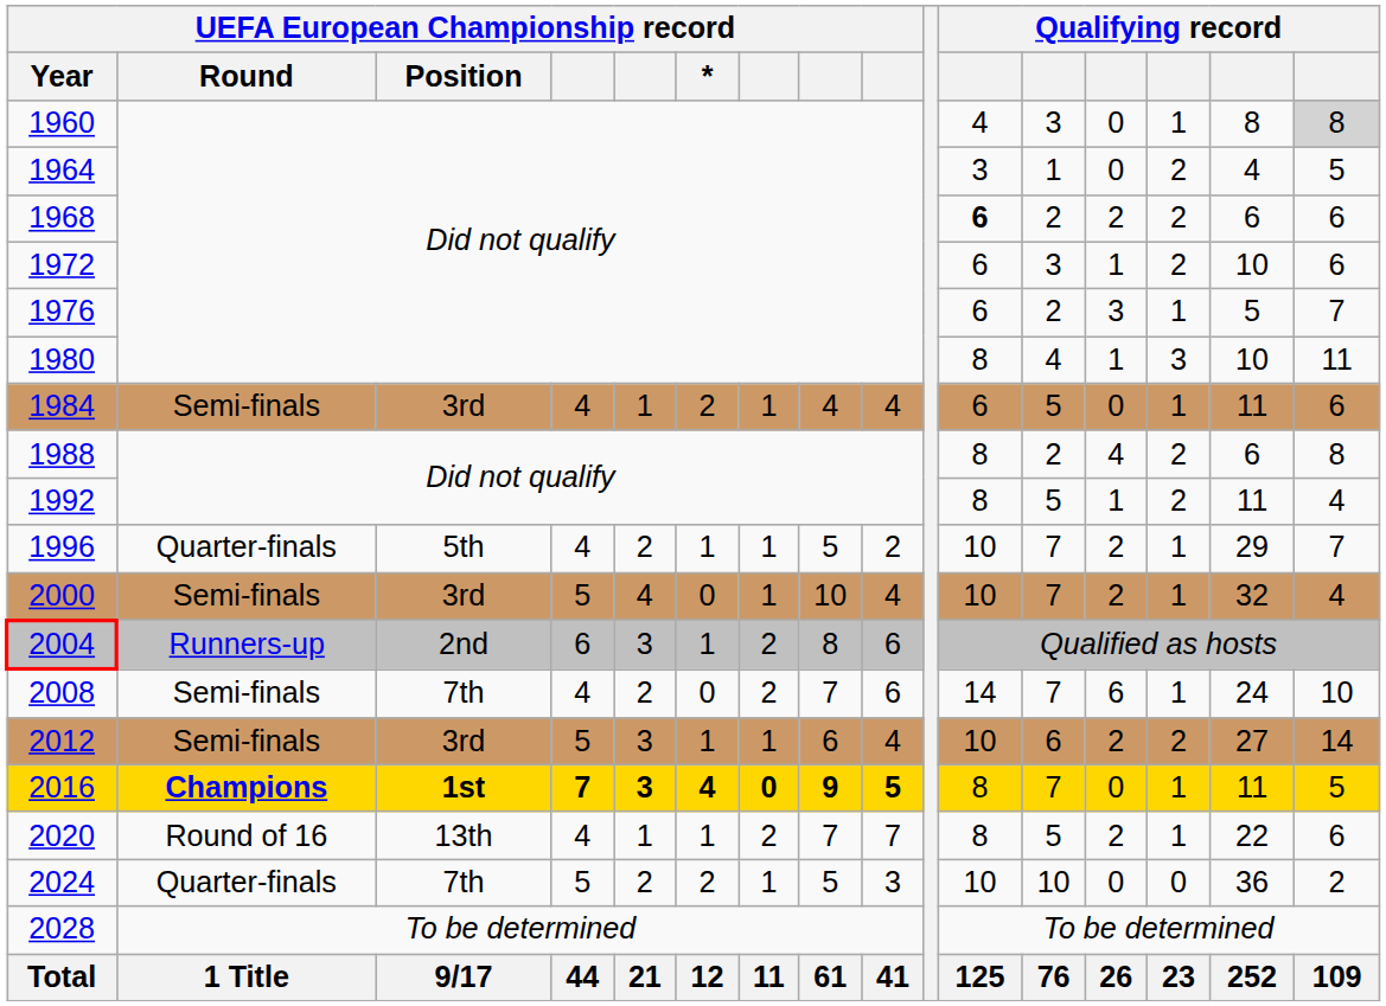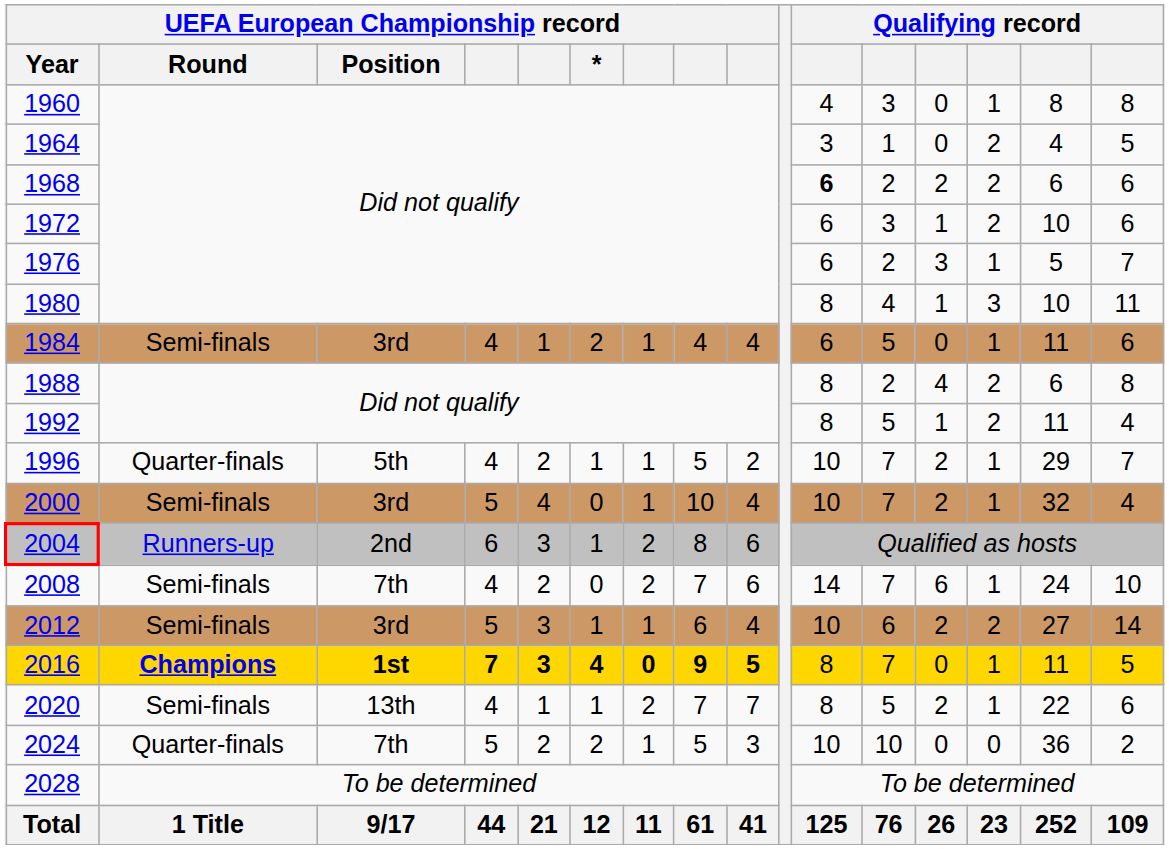1960 | column 16: lightgrey background -> no background
2020 | UEFA European Championship record / Round: Round of 16 -> Semi-finals
